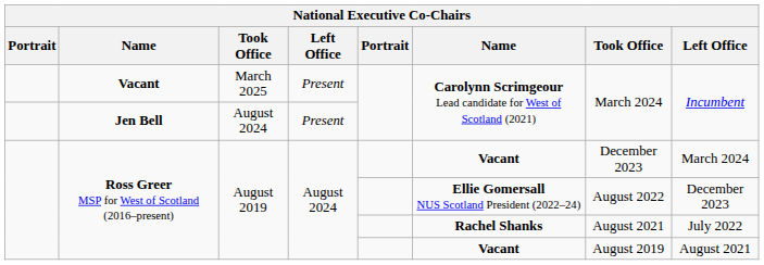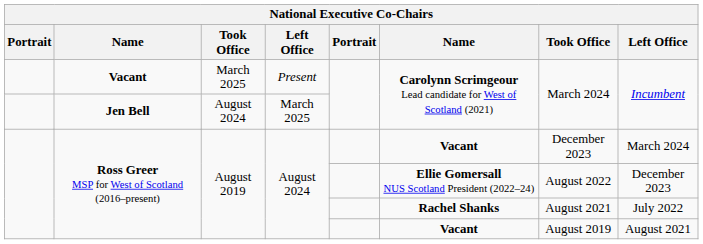Jen Bell | column 4: Present -> March 2025
